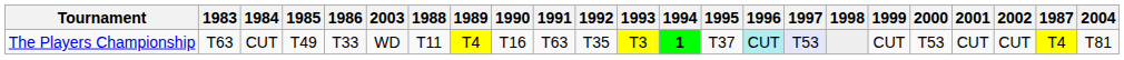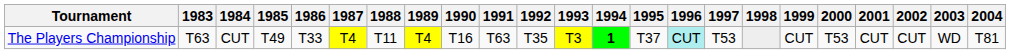columns swapped: 1987 <-> 2003
The Players Championship | 1997: lavender background -> no background
